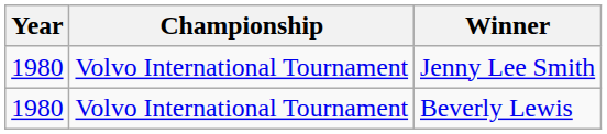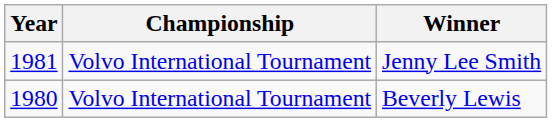Jenny Lee Smith | Year: 1980 -> 1981
